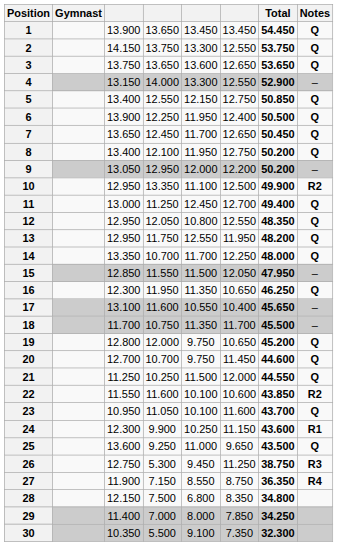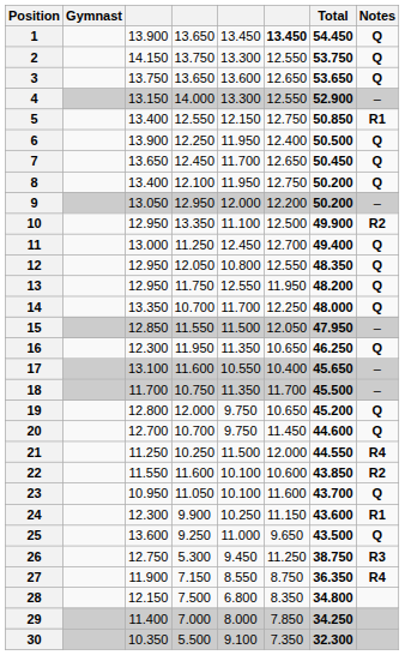1 | column 6: normal -> bold
5 | Notes: Q -> R1
21 | Notes: Q -> R4
